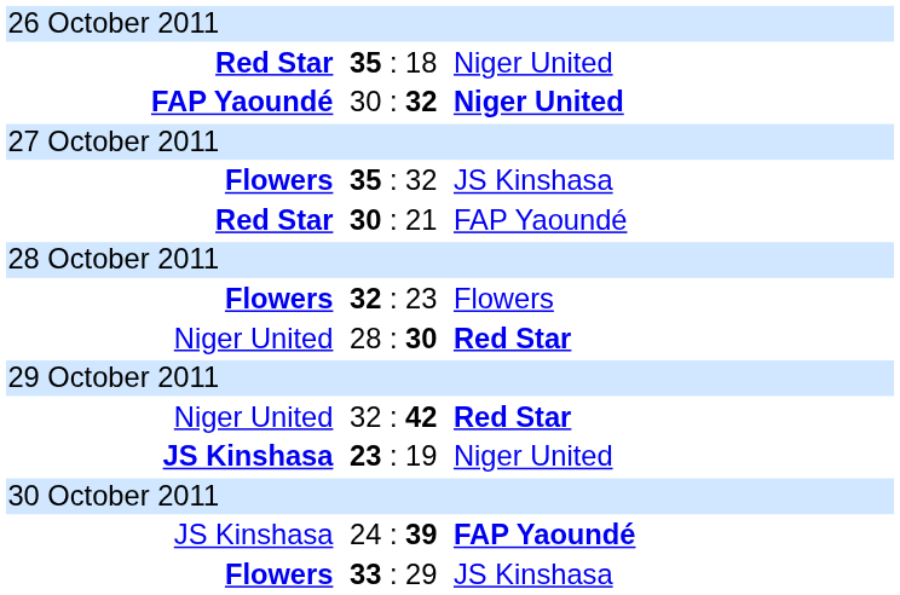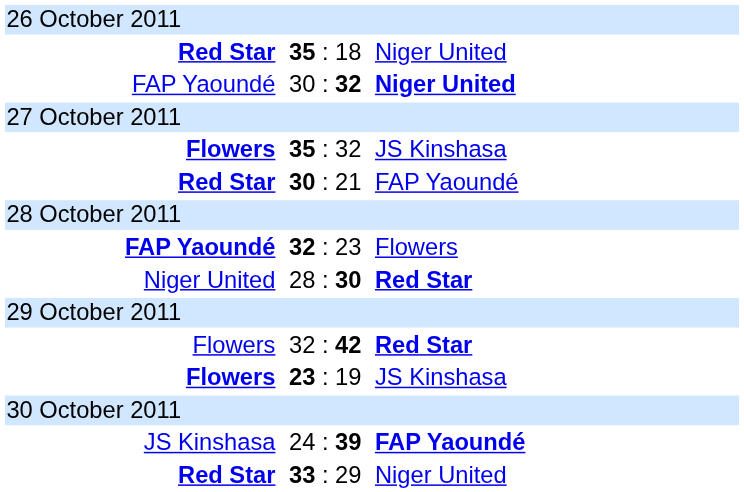30 : 32 | column 1: bold -> normal
32 : 23 | column 1: Flowers -> FAP Yaoundé
32 : 42 | column 1: Niger United -> Flowers
23 : 19 | column 1: JS Kinshasa -> Flowers
23 : 19 | column 3: Niger United -> JS Kinshasa
33 : 29 | column 1: Flowers -> Red Star
33 : 29 | column 3: JS Kinshasa -> Niger United
